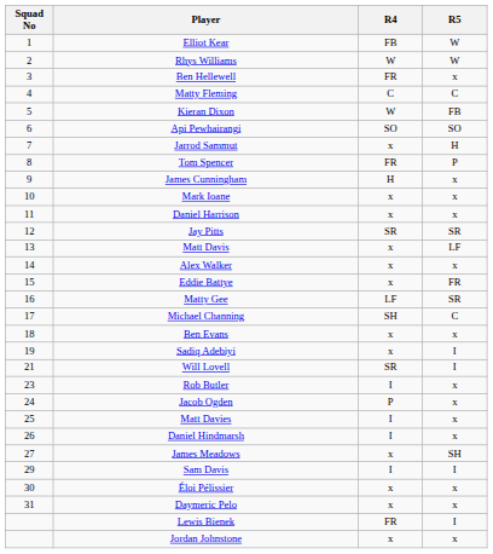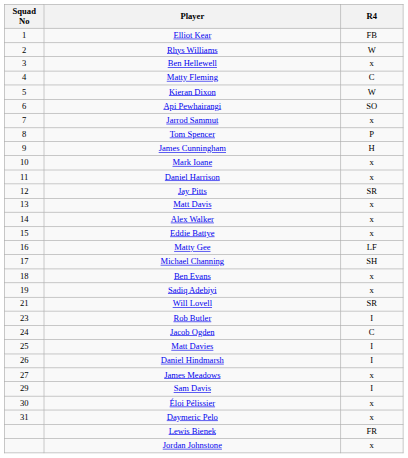- column: R5 | W | W | x | C | FB | SO | H | P | x | x | x | SR | LF | x | FR | SR | C | x | I | I | x | x | x | x | SH | I | x | x | I | x
Ben Hellewell | R4: FR -> x
Tom Spencer | R4: FR -> P
Jacob Ogden | R4: P -> C
